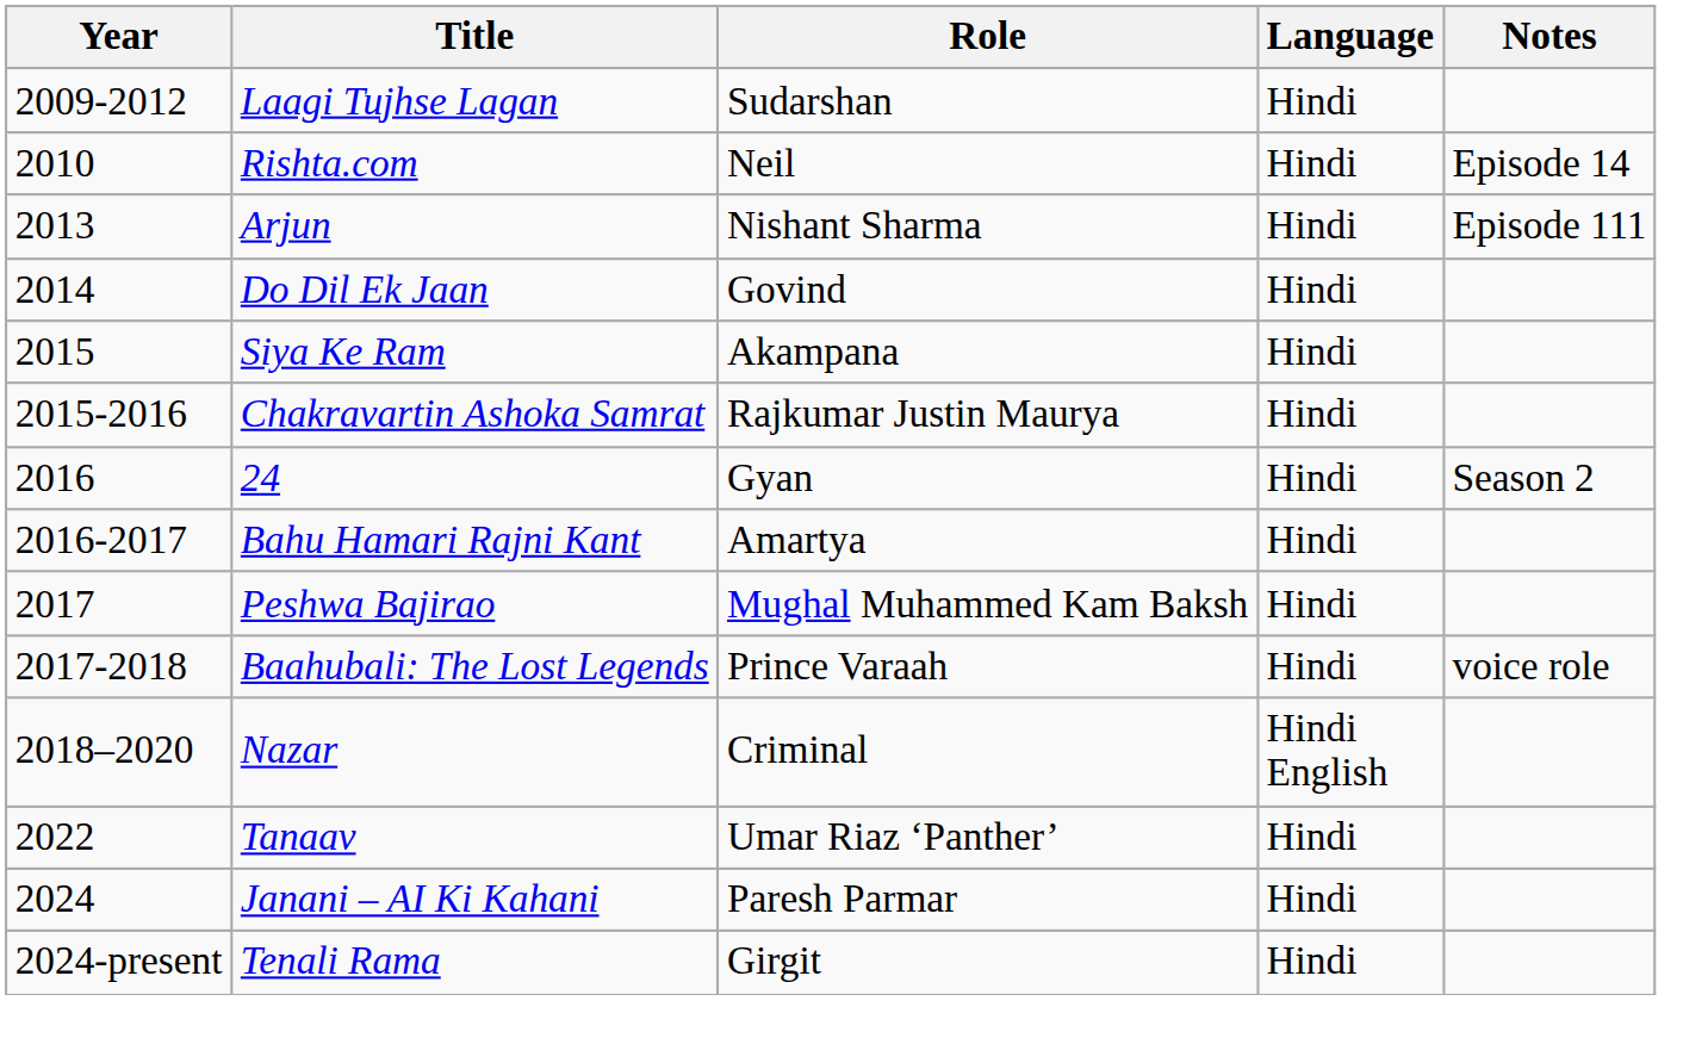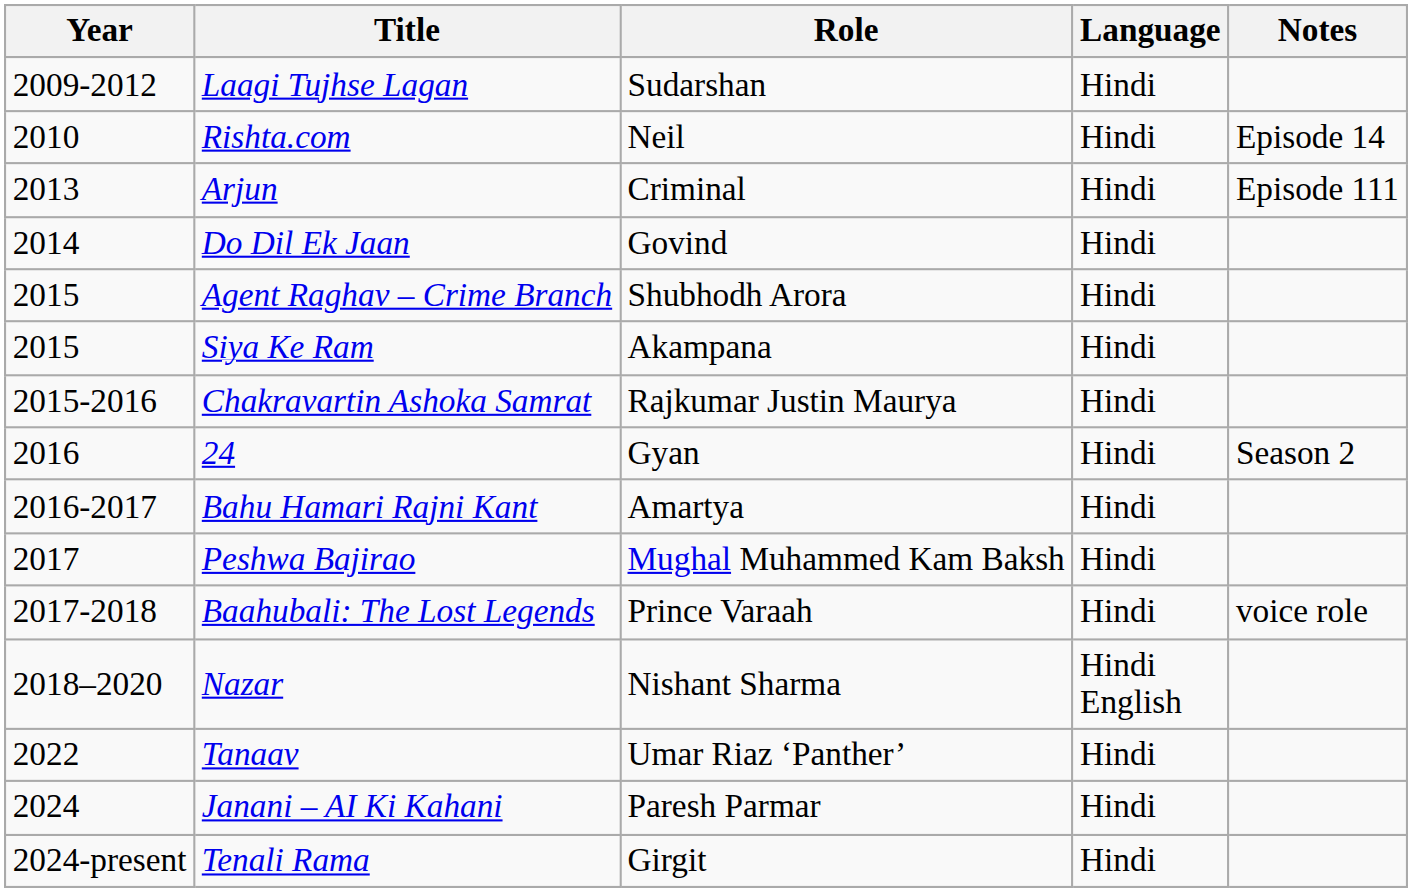Arjun | Role: Nishant Sharma -> Criminal
+ row: 2015 | Agent Raghav – Crime Branch | Shubhodh Arora | Hindi
Nazar | Role: Criminal -> Nishant Sharma
